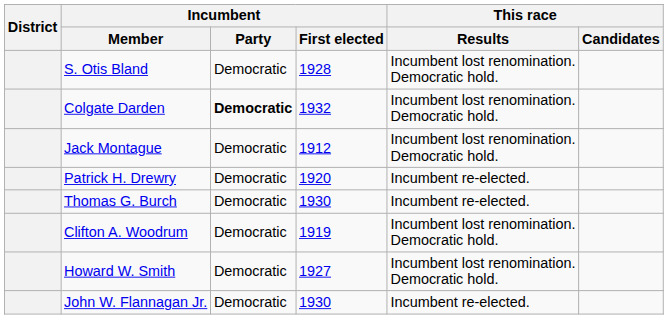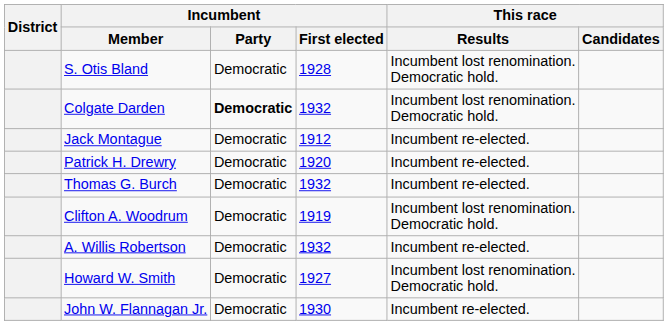Jack Montague | This race / Results: Incumbent lost renomination. Democratic hold. -> Incumbent re-elected.
Thomas G. Burch | Incumbent / First elected: 1930 -> 1932
+ row: A. Willis Robertson | Democratic | 1932 | Incumbent re-elected.
